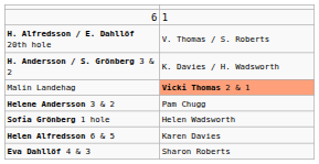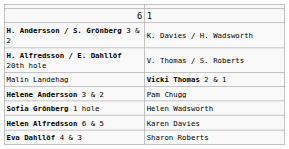rows swapped: H. Alfredsson / E. Dahllöf 20th hole <-> H. Andersson / S. Grönberg 3 & 2
Malin Landehag | column 2: lightsalmon background -> no background
